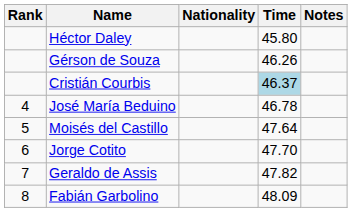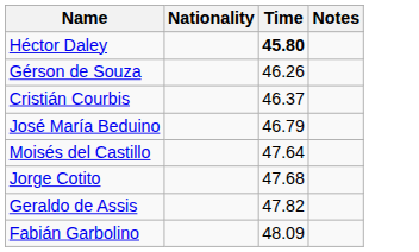- column: Rank | 4 | 5 | 6 | 7 | 8
Héctor Daley | Time: normal -> bold
Cristián Courbis | Time: lightblue background -> no background
José María Beduino | Time: 46.78 -> 46.79
Jorge Cotito | Time: 47.70 -> 47.68
